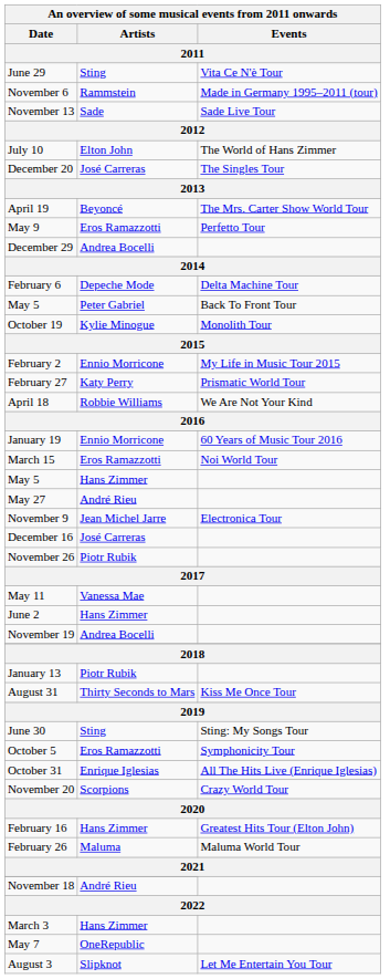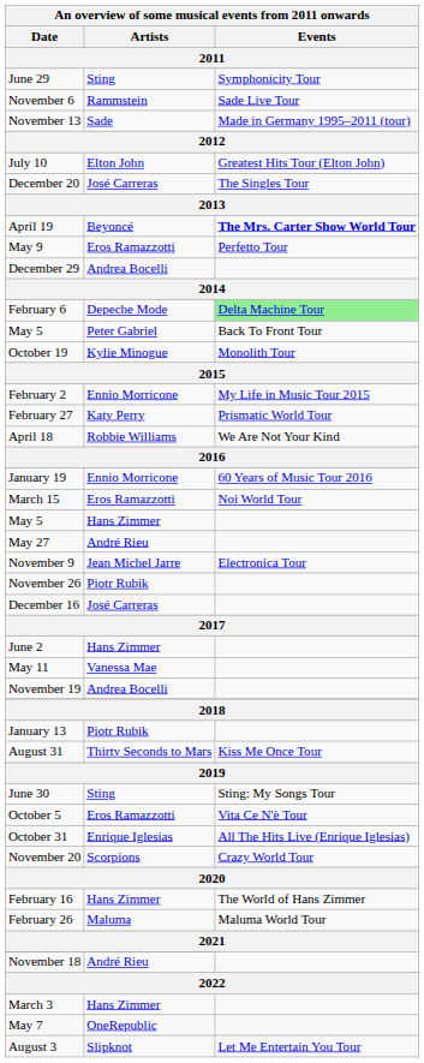June 29 | Events: Vita Ce N'è Tour -> Symphonicity Tour
November 6 | Events: Made in Germany 1995–2011 (tour) -> Sade Live Tour
November 13 | Events: Sade Live Tour -> Made in Germany 1995–2011 (tour)
July 10 | Events: The World of Hans Zimmer -> Greatest Hits Tour (Elton John)
April 19 | Events: normal -> bold
February 6 | Events: no background -> lightgreen background
rows swapped: November 26 <-> December 16
rows swapped: May 11 <-> June 2
October 5 | Events: Symphonicity Tour -> Vita Ce N'è Tour
February 16 | Events: Greatest Hits Tour (Elton John) -> The World of Hans Zimmer
